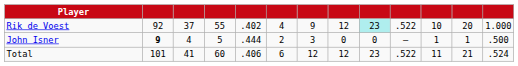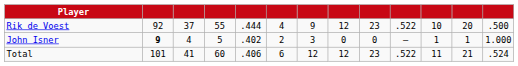Rik de Voest | column 5: .402 -> .444
Rik de Voest | column 9: paleturquoise background -> no background
Rik de Voest | column 13: 1.000 -> .500
John Isner | column 5: .444 -> .402
John Isner | column 13: .500 -> 1.000
